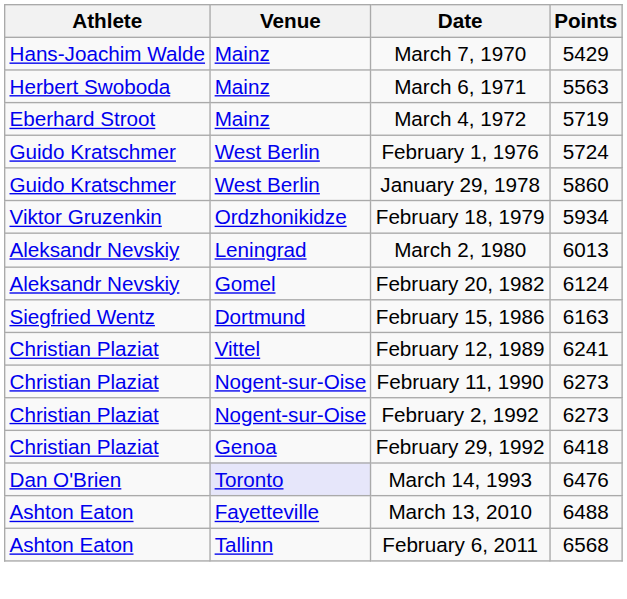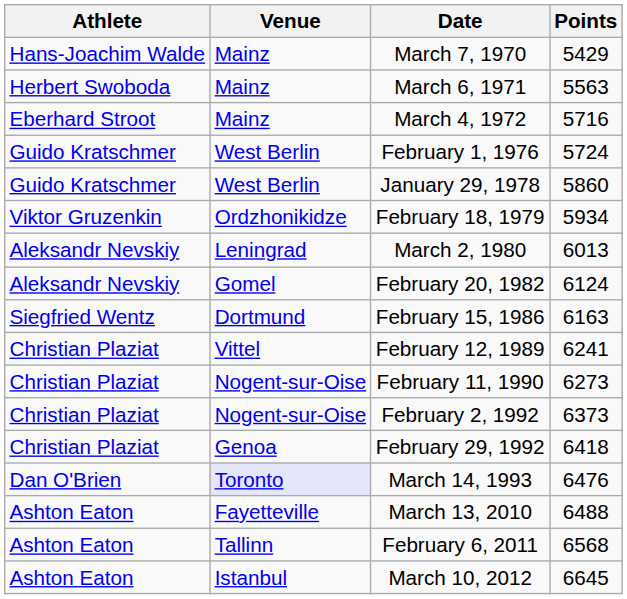March 4, 1972 | Points: 5719 -> 5716
February 2, 1992 | Points: 6273 -> 6373
+ row: Ashton Eaton | Istanbul | March 10, 2012 | 6645
